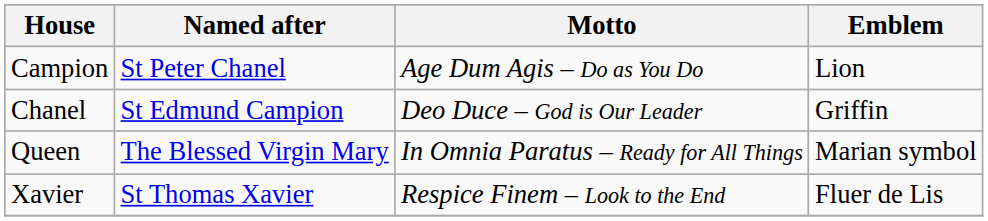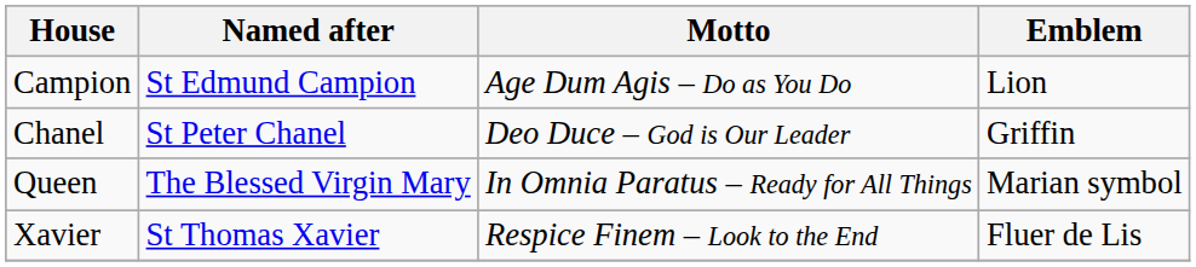Campion | Named after: St Peter Chanel -> St Edmund Campion
Chanel | Named after: St Edmund Campion -> St Peter Chanel
